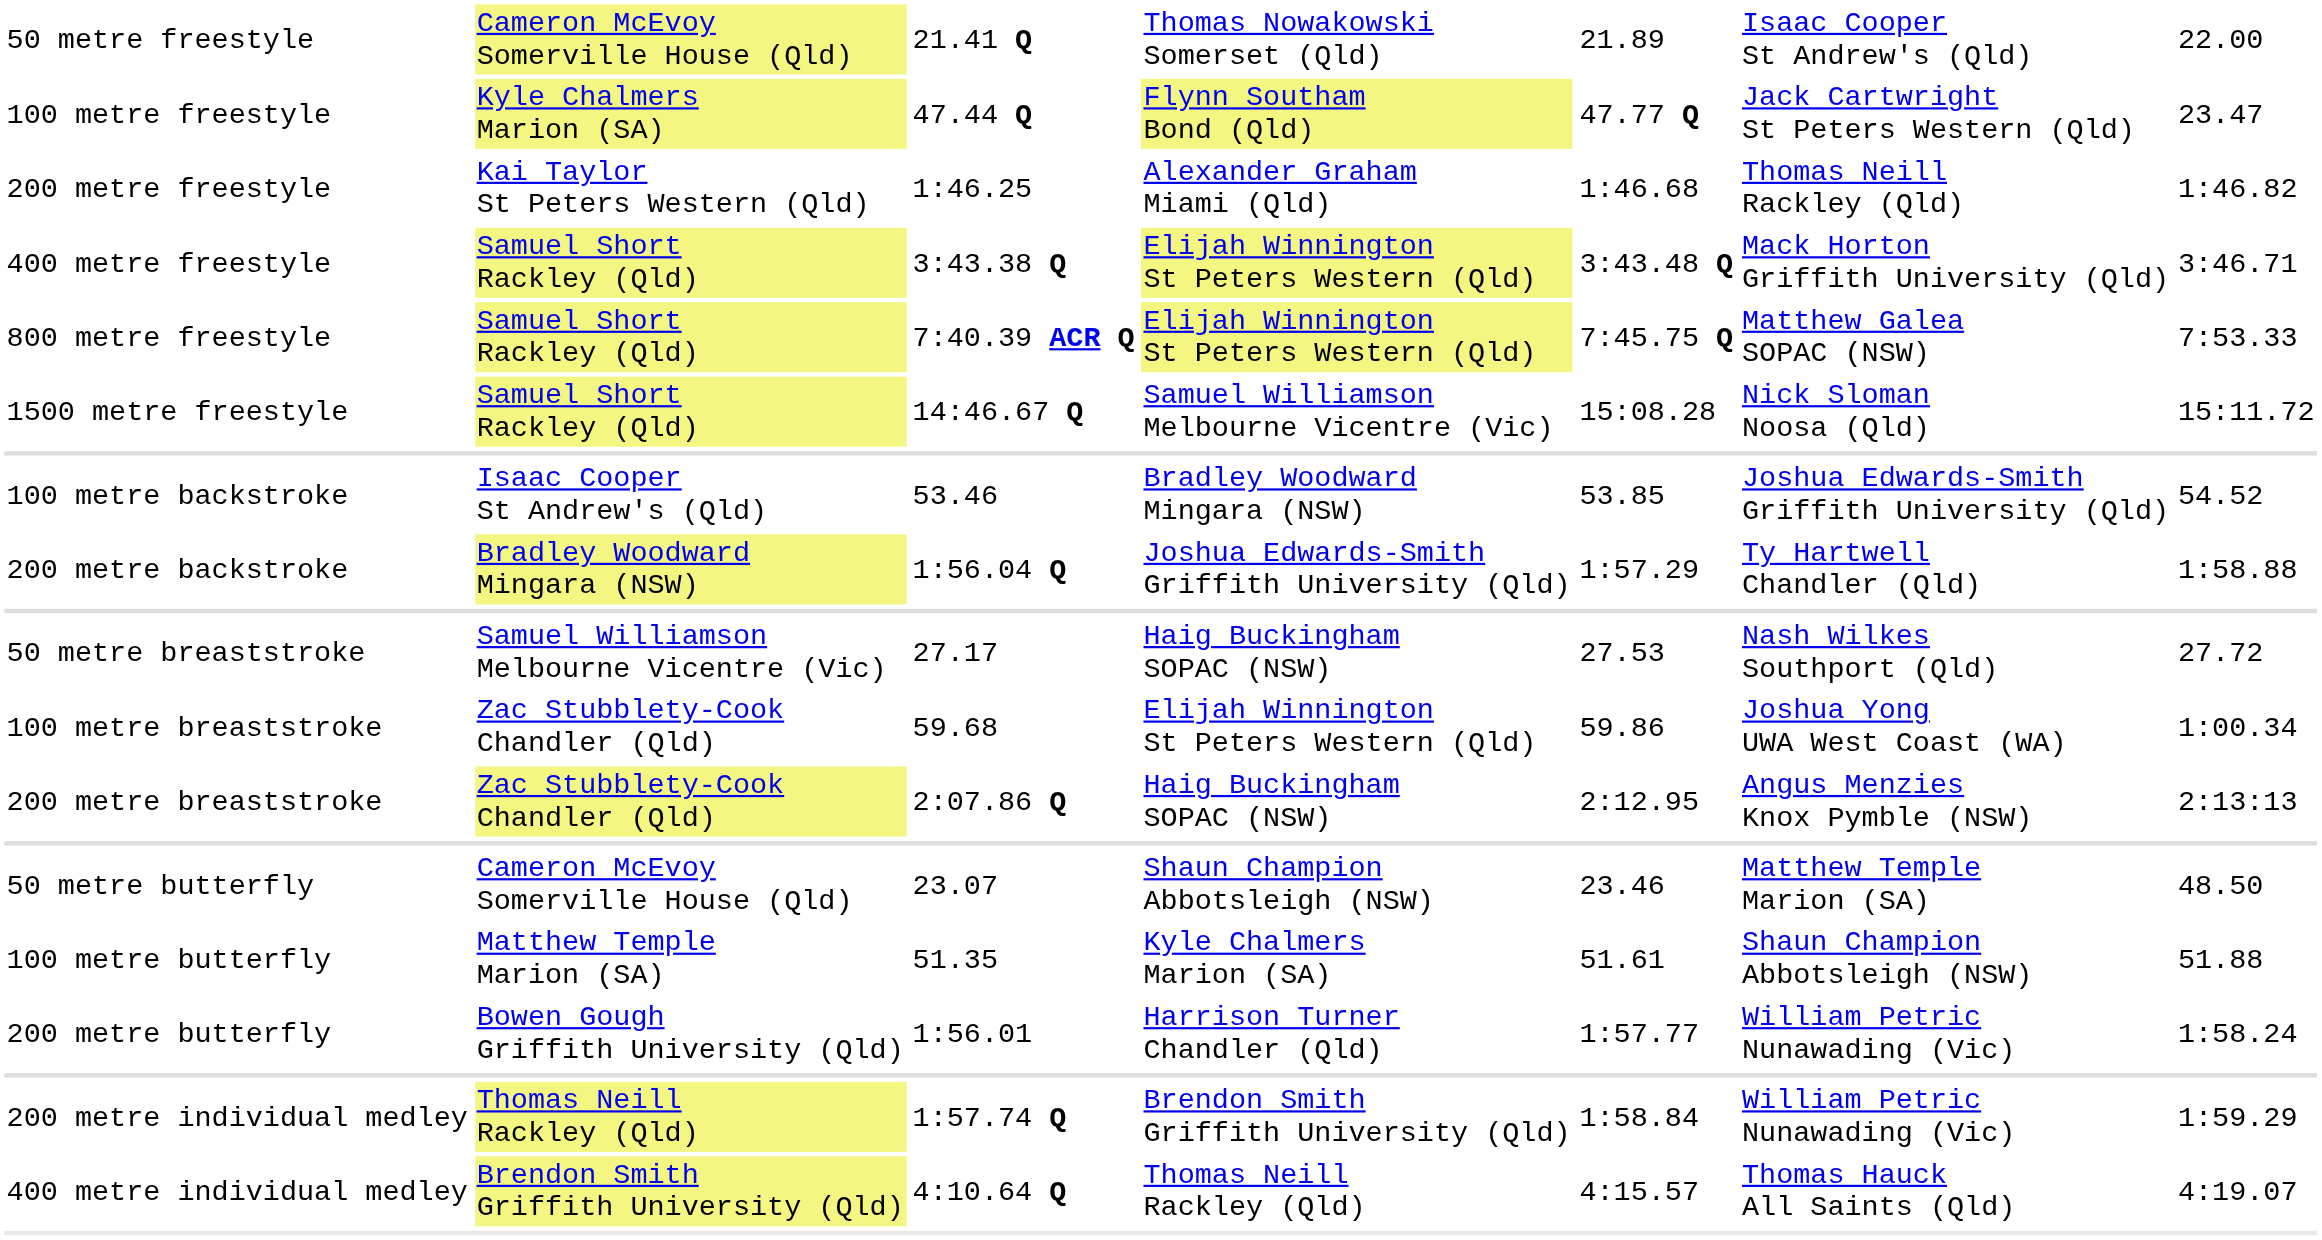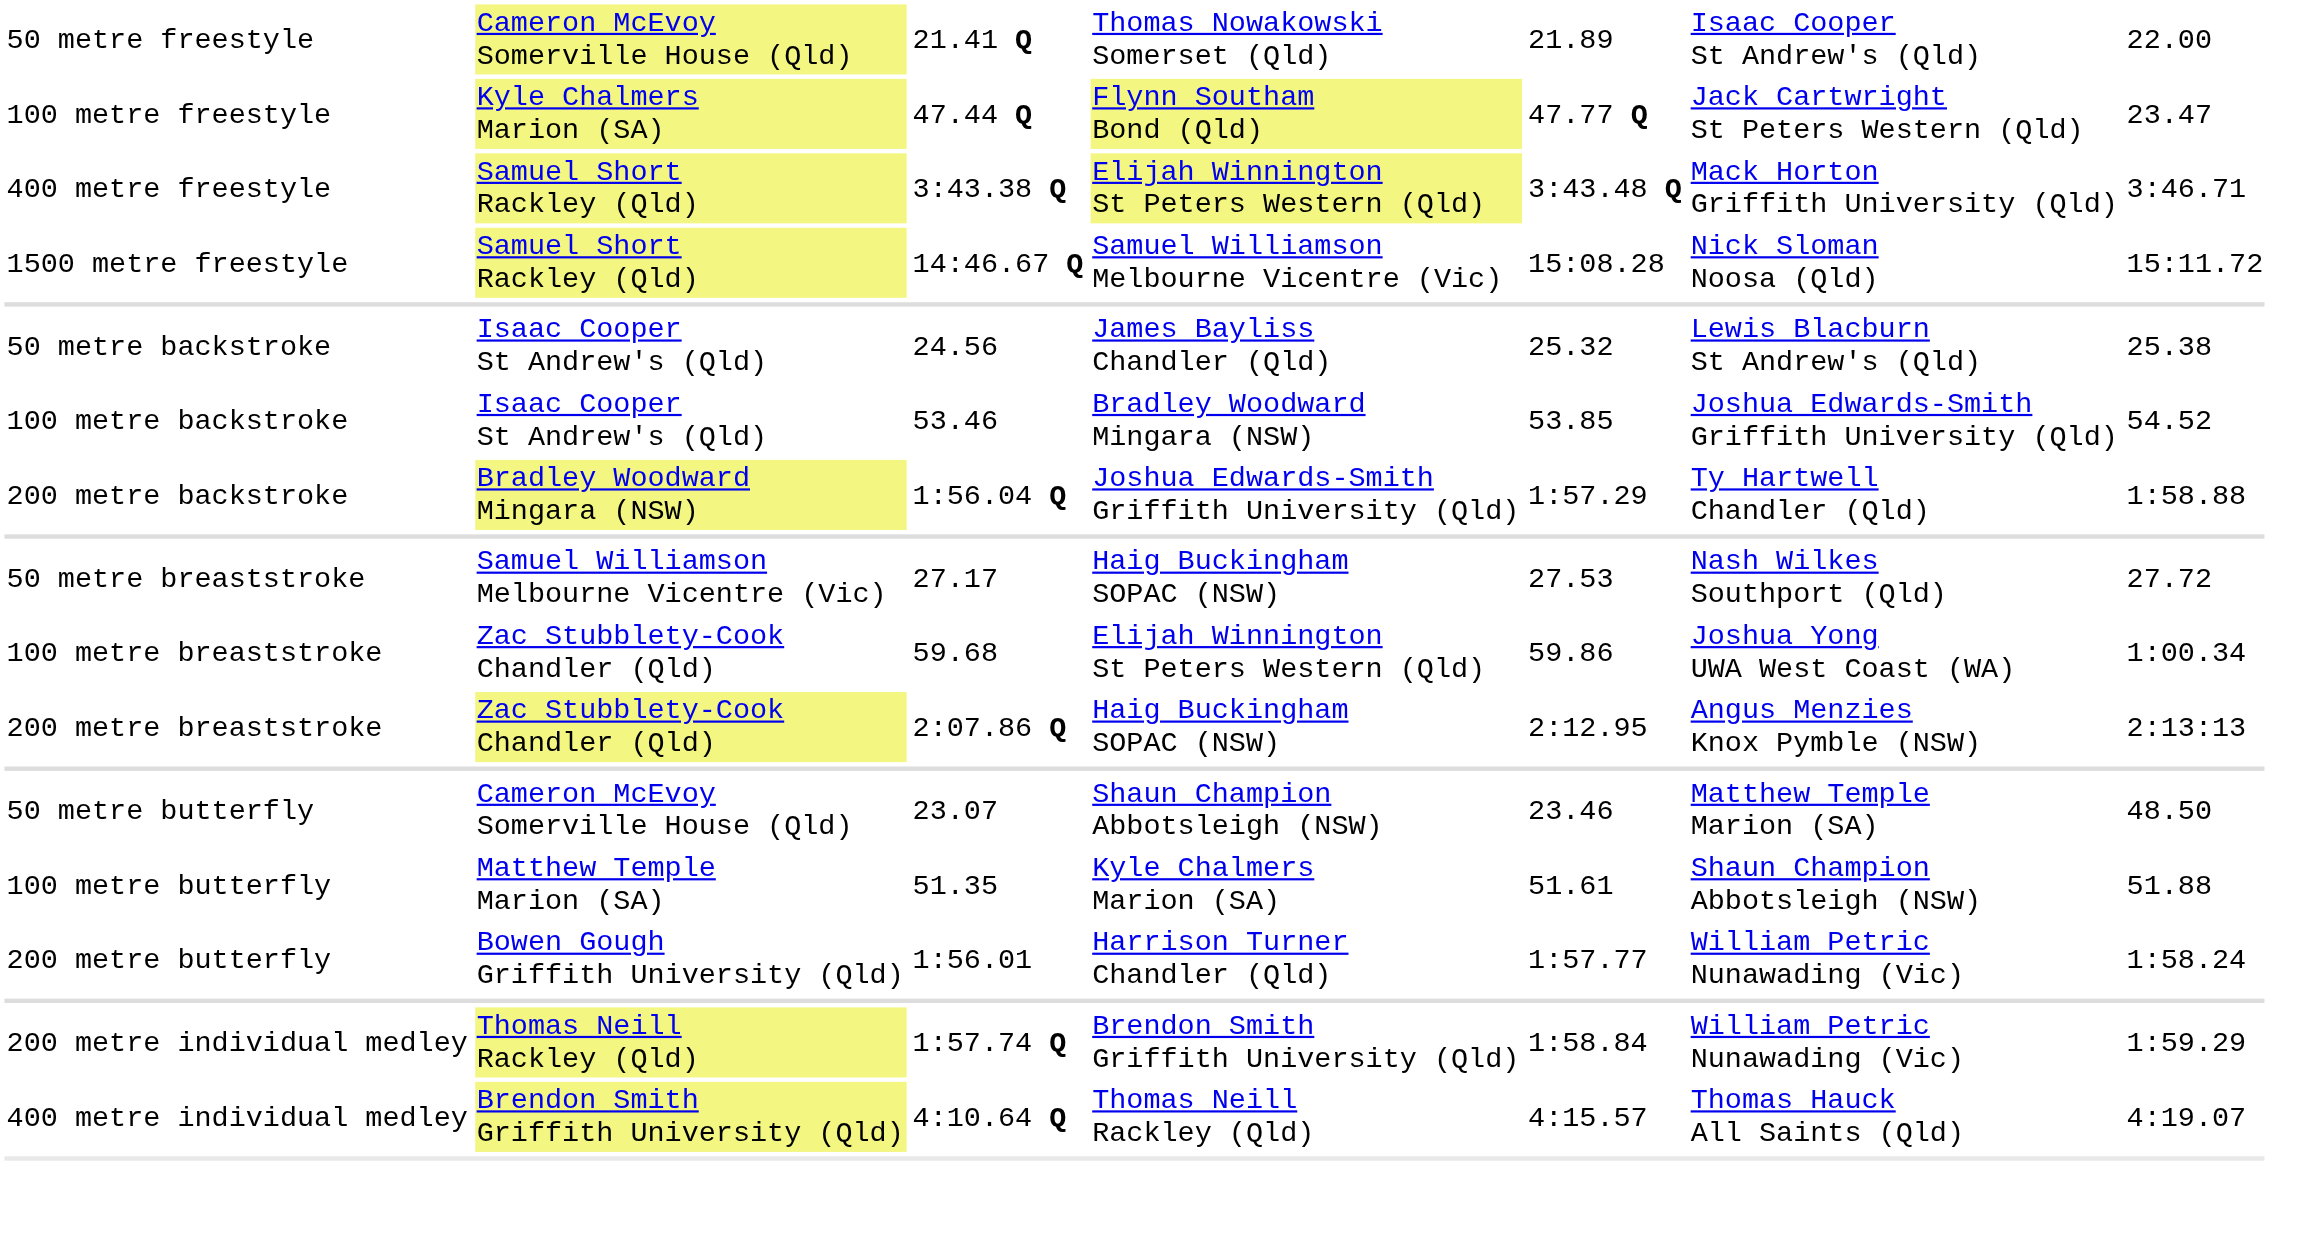- row: 200 metre freestyle | Kai Taylor St Peters Western (Qld) | 1:46.25 | Alexander Graham Miami (Qld) | 1:46.68 | Thomas Neill Rackley (Qld) | 1:46.82
- row: 800 metre freestyle | Samuel Short Rackley (Qld) | 7:40.39 ACR Q | Elijah Winnington St Peters Western (Qld) | 7:45.75 Q | Matthew Galea SOPAC (NSW) | 7:53.33
+ row: 50 metre backstroke | Isaac Cooper St Andrew's (Qld) | 24.56 | James Bayliss Chandler (Qld) | 25.32 | Lewis Blacburn St Andrew's (Qld) | 25.38
